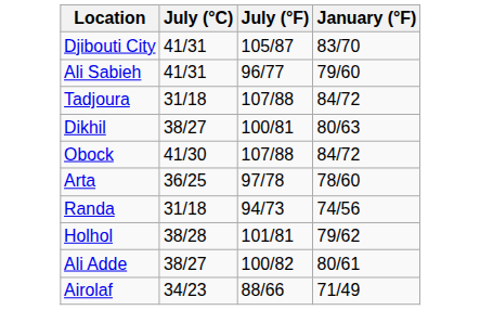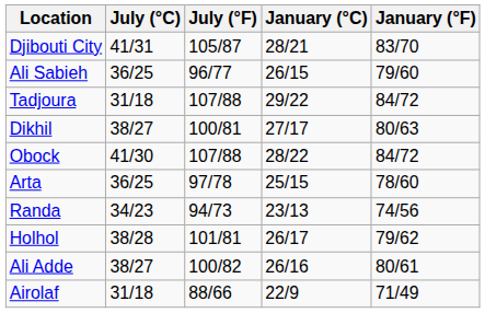+ column: January (°C) | 28/21 | 26/15 | 29/22 | 27/17 | 28/22 | 25/15 | 23/13 | 26/17 | 26/16 | 22/9
Ali Sabieh | July (°C): 41/31 -> 36/25
Randa | July (°C): 31/18 -> 34/23
Airolaf | July (°C): 34/23 -> 31/18
